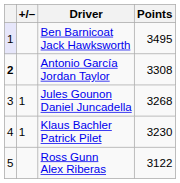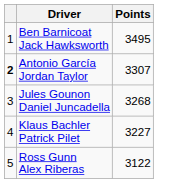- column: +/– | 1 | 1
Ben Barnicoat Jack Hawksworth | column 1: lavender background -> no background
Antonio García Jordan Taylor | Points: 3308 -> 3307
Klaus Bachler Patrick Pilet | Points: 3230 -> 3227
